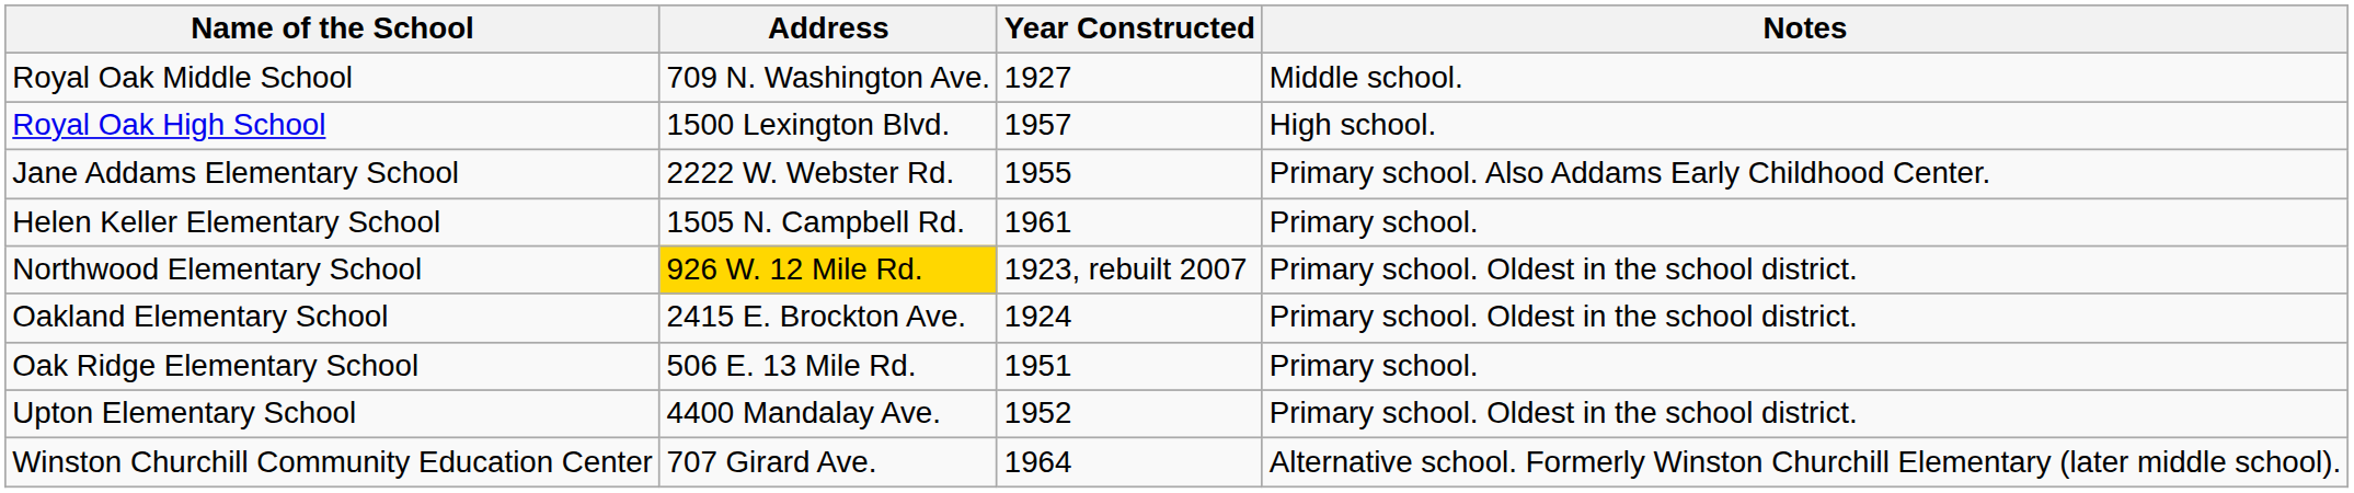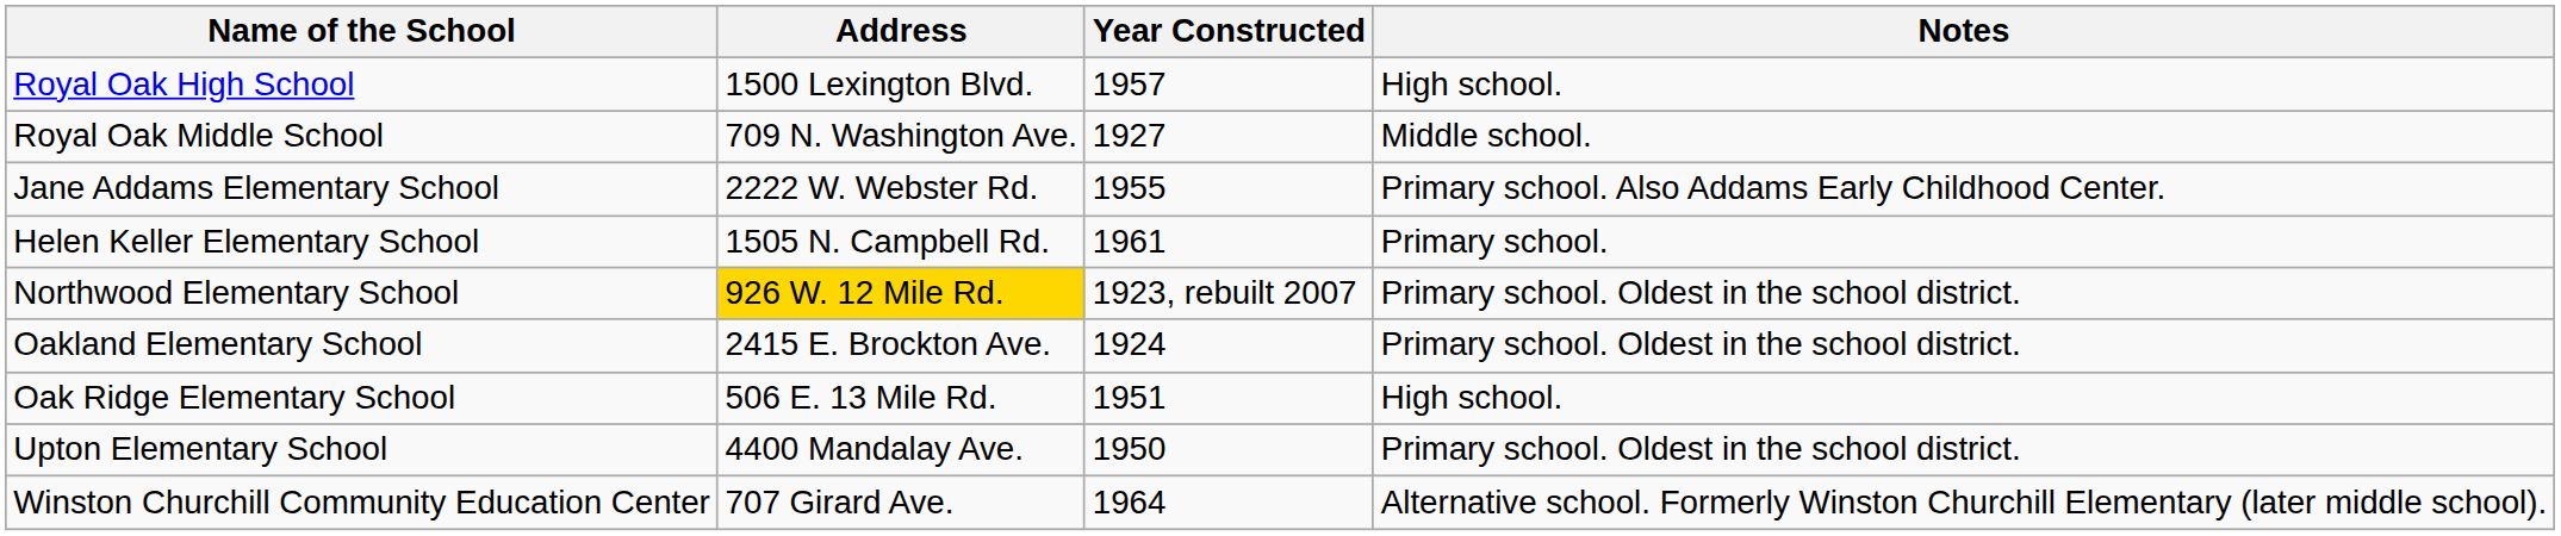rows swapped: Royal Oak High School <-> Royal Oak Middle School
Oak Ridge Elementary School | Notes: Primary school. -> High school.
Upton Elementary School | Year Constructed: 1952 -> 1950
